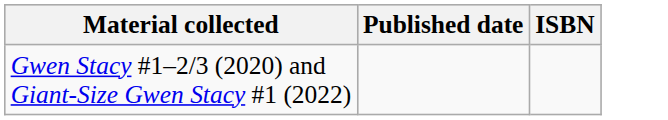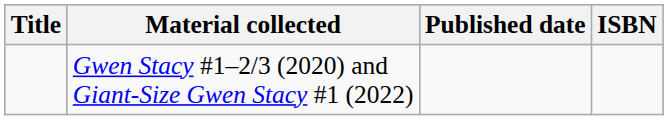+ column: Title
